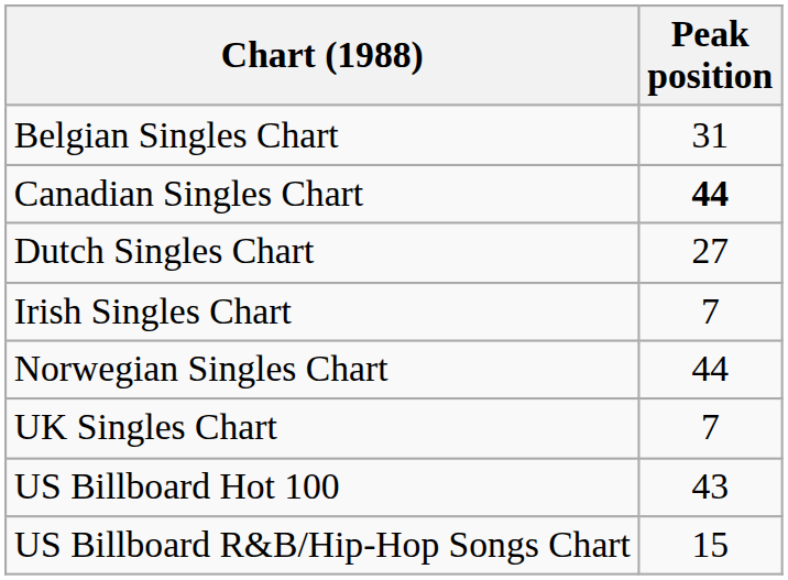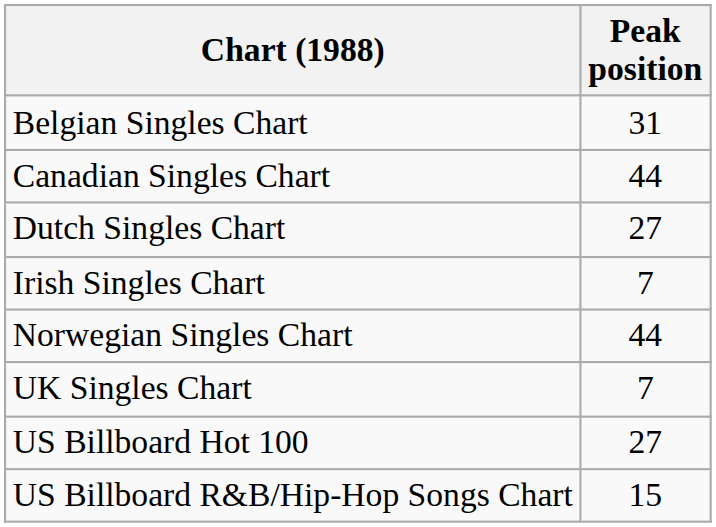Canadian Singles Chart | Peak position: bold -> normal
US Billboard Hot 100 | Peak position: 43 -> 27
